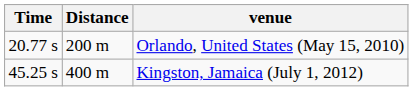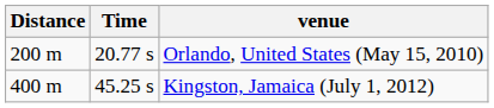columns swapped: Distance <-> Time
